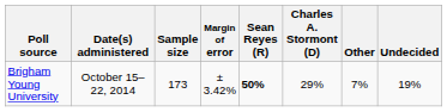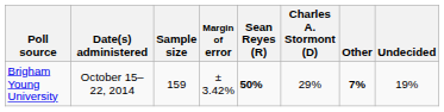Brigham Young University | Sample size: 173 -> 159
Brigham Young University | Other: normal -> bold
